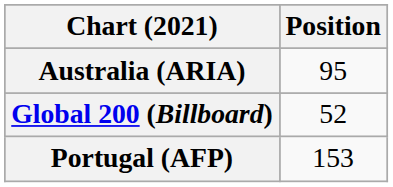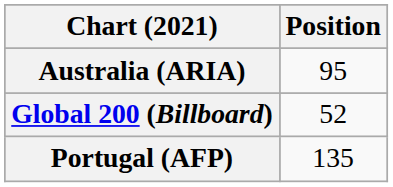Portugal (AFP) | Position: 153 -> 135
